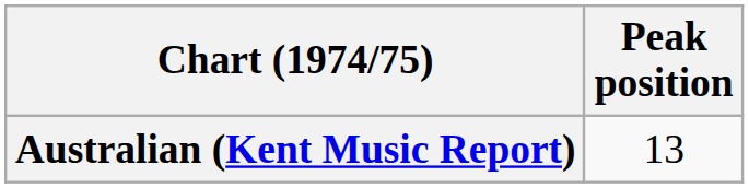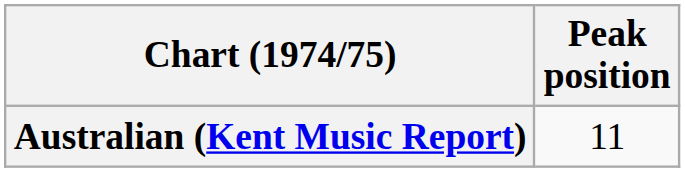Australian (Kent Music Report) | Peak position: 13 -> 11
